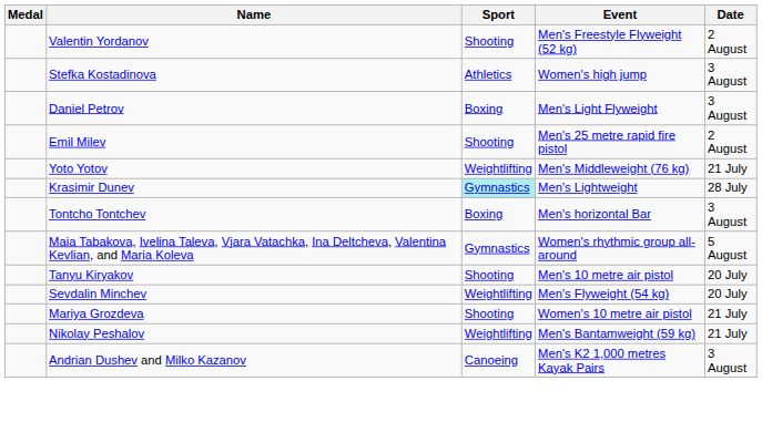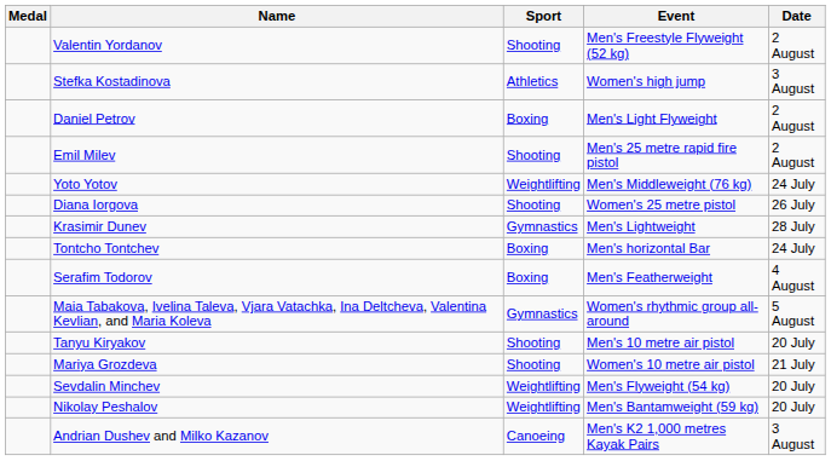Daniel Petrov | Date: 3 August -> 2 August
Yoto Yotov | Date: 21 July -> 24 July
+ row: Diana Iorgova | Shooting | Women's 25 metre pistol | 26 July
Krasimir Dunev | Sport: paleturquoise background -> no background
Tontcho Tontchev | Date: 3 August -> 24 July
+ row: Serafim Todorov | Boxing | Men's Featherweight | 4 August
rows swapped: Sevdalin Minchev <-> Mariya Grozdeva
Nikolay Peshalov | Date: 21 July -> 20 July
